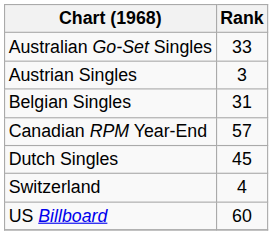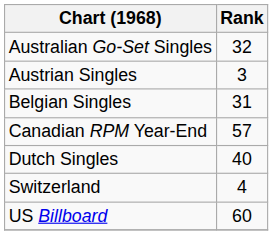Australian Go-Set Singles | Rank: 33 -> 32
Dutch Singles | Rank: 45 -> 40
